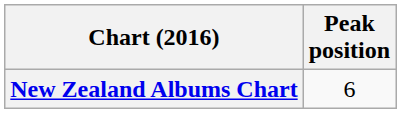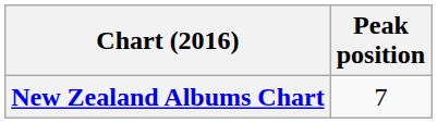New Zealand Albums Chart | Peak position: 6 -> 7
